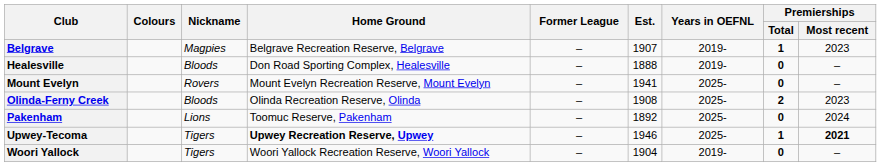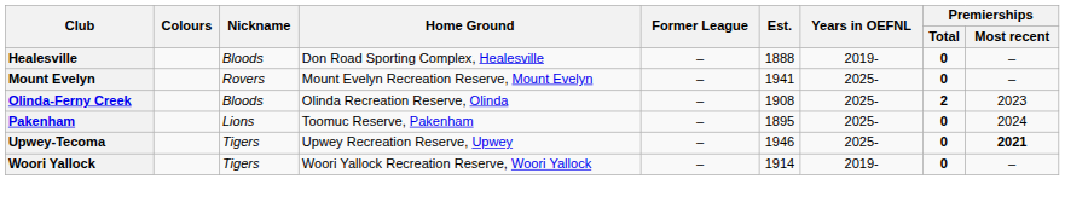- row: Belgrave | Magpies | Belgrave Recreation Reserve, Belgrave | – | 1907 | 2019- | 1 | 2023
Pakenham | Est.: 1892 -> 1895
Upwey-Tecoma | Home Ground: bold -> normal
Upwey-Tecoma | Premierships / Total: 1 -> 0
Woori Yallock | Est.: 1904 -> 1914
